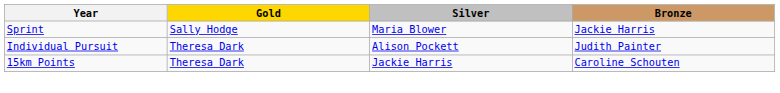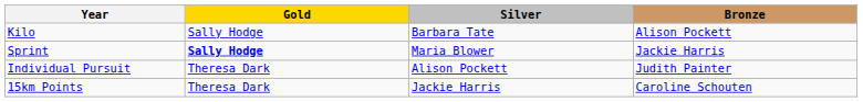+ row: Kilo | Sally Hodge | Barbara Tate | Alison Pockett
Sprint | Gold: normal -> bold
